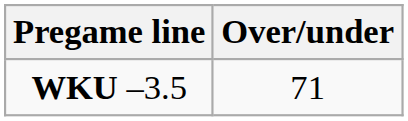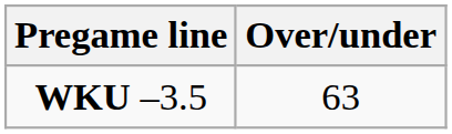WKU –3.5 | Over/under: 71 -> 63
